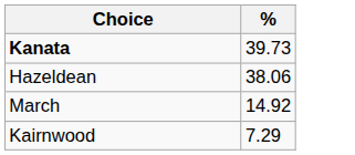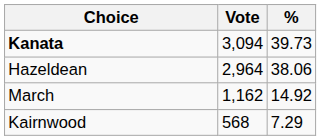+ column: Vote | 3,094 | 2,964 | 1,162 | 568
